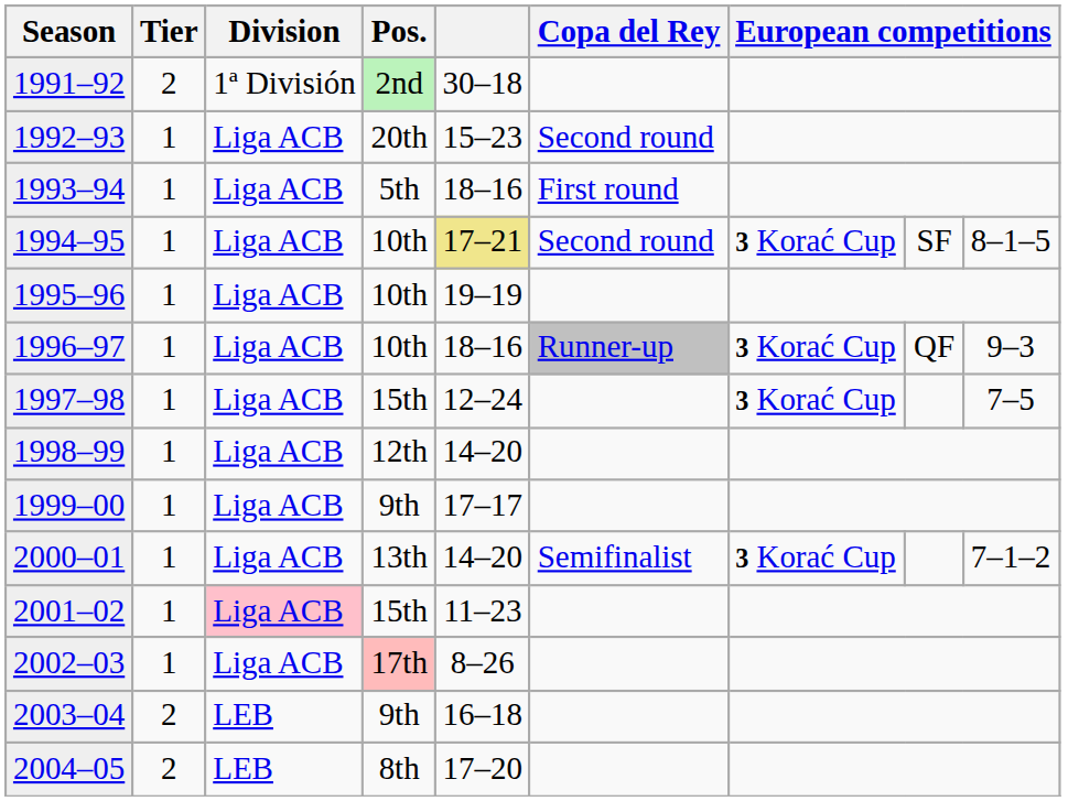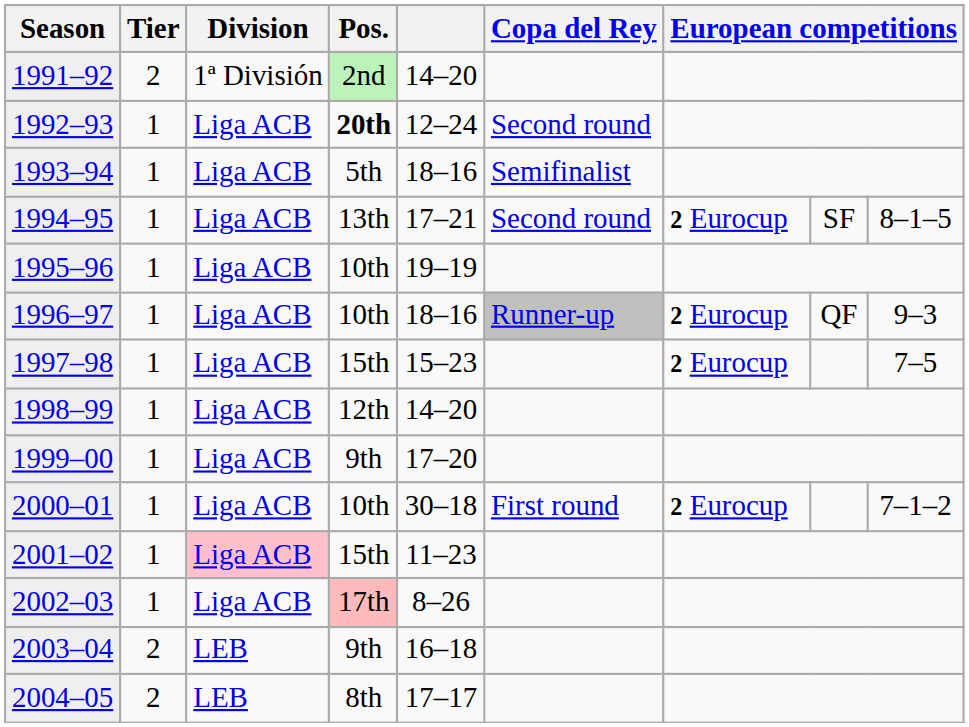1991–92 | column 5: 30–18 -> 14–20
1992–93 | Pos.: normal -> bold
1992–93 | column 5: 15–23 -> 12–24
1993–94 | Copa del Rey: First round -> Semifinalist
1994–95 | Pos.: 10th -> 13th
1994–95 | column 5: khaki background -> no background
1994–95 | column 7: 3 Korać Cup -> 2 Eurocup
1996–97 | column 7: 3 Korać Cup -> 2 Eurocup
1997–98 | column 5: 12–24 -> 15–23
1997–98 | column 7: 3 Korać Cup -> 2 Eurocup
1999–00 | column 5: 17–17 -> 17–20
2000–01 | Pos.: 13th -> 10th
2000–01 | column 5: 14–20 -> 30–18
2000–01 | Copa del Rey: Semifinalist -> First round
2000–01 | column 7: 3 Korać Cup -> 2 Eurocup
2004–05 | column 5: 17–20 -> 17–17
